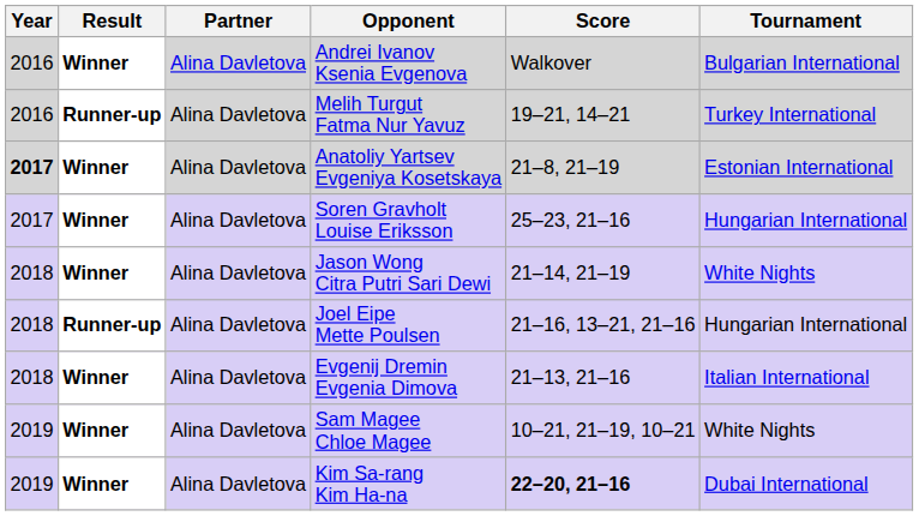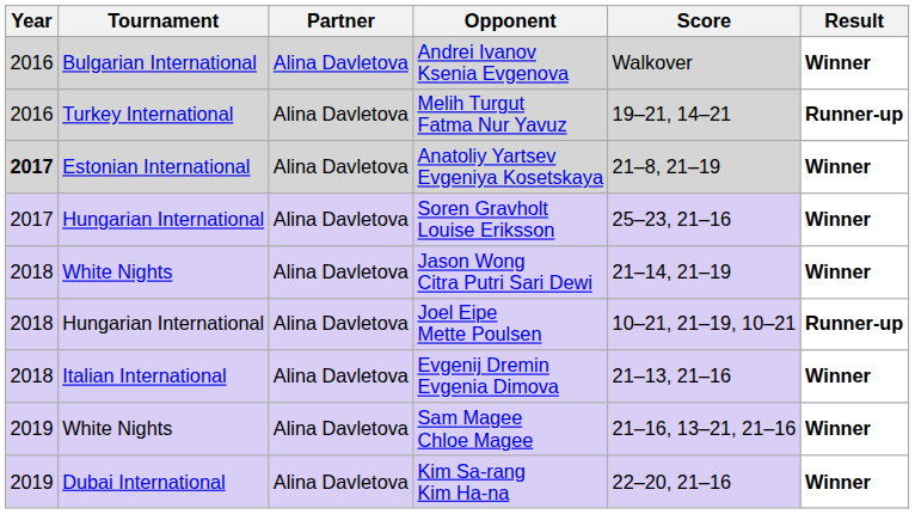columns swapped: Tournament <-> Result
Joel Eipe Mette Poulsen | Score: 21–16, 13–21, 21–16 -> 10–21, 21–19, 10–21
Sam Magee Chloe Magee | Score: 10–21, 21–19, 10–21 -> 21–16, 13–21, 21–16
Kim Sa-rang Kim Ha-na | Score: bold -> normal
